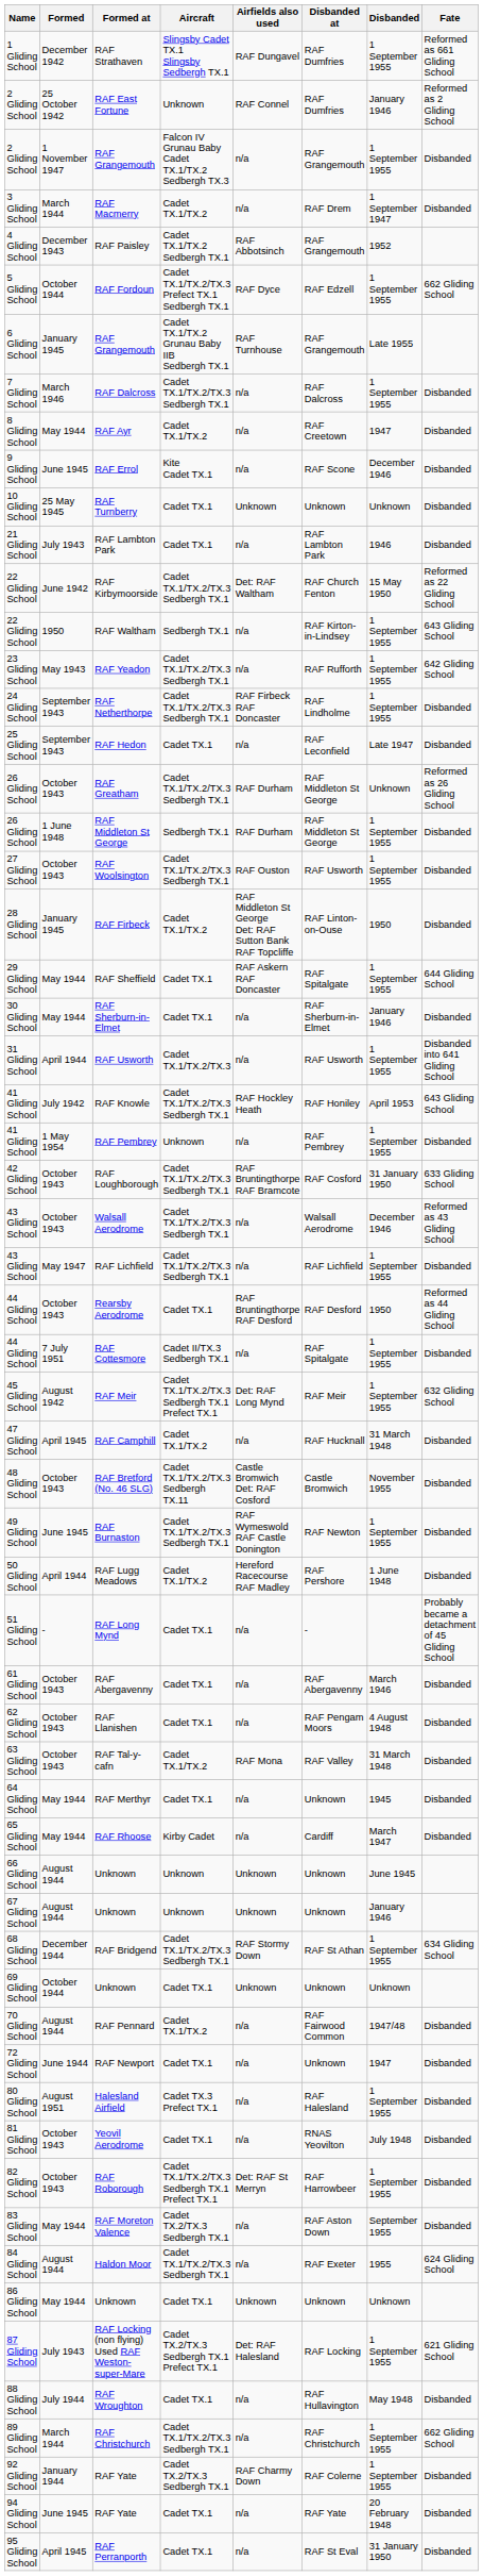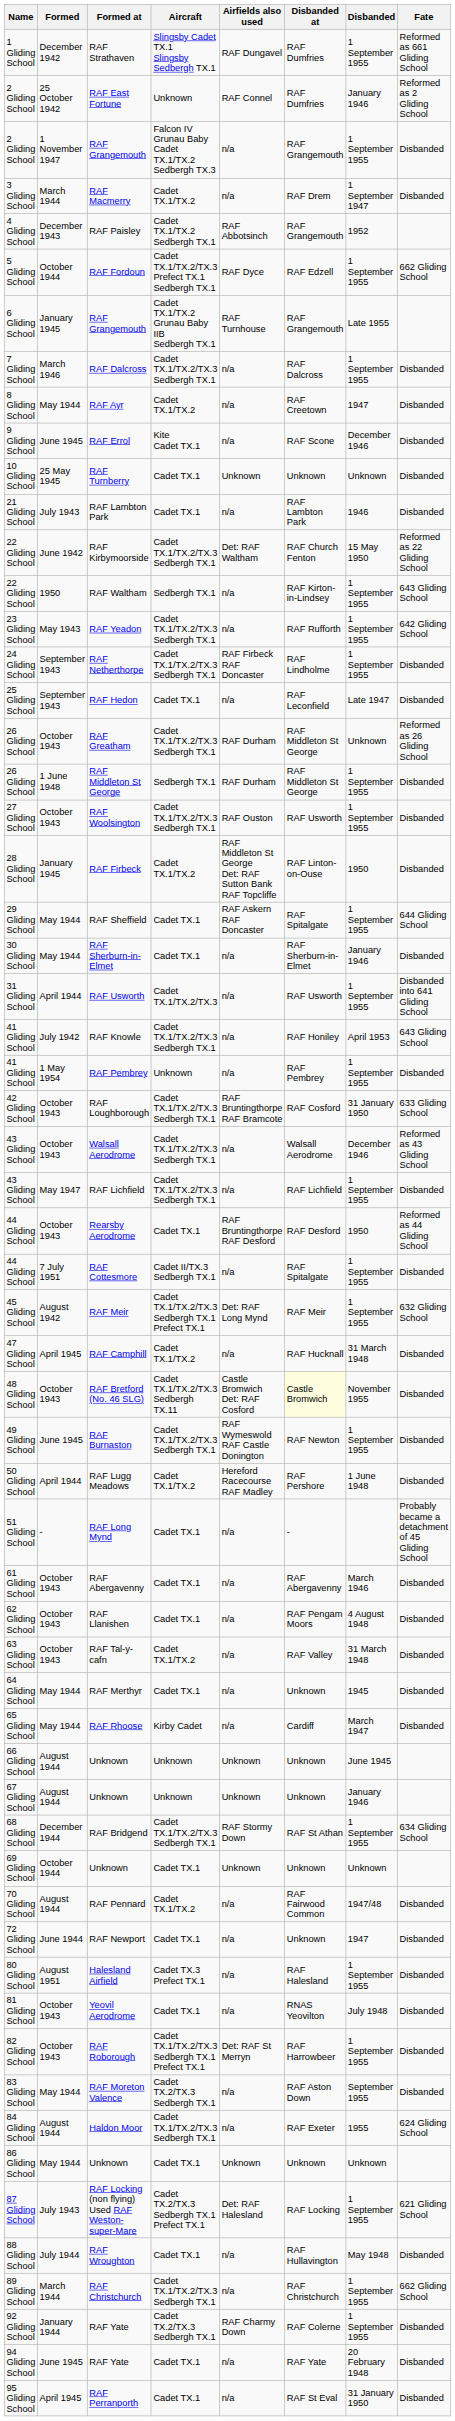RAF Knowle | Airfields also used: RAF Hockley Heath -> n/a
RAF Bretford (No. 46 SLG) | Disbanded at: no background -> lightyellow background
RAF Tal-y-cafn | Airfields also used: RAF Mona -> n/a
